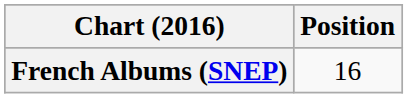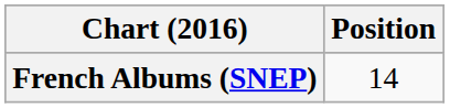French Albums (SNEP) | Position: 16 -> 14
